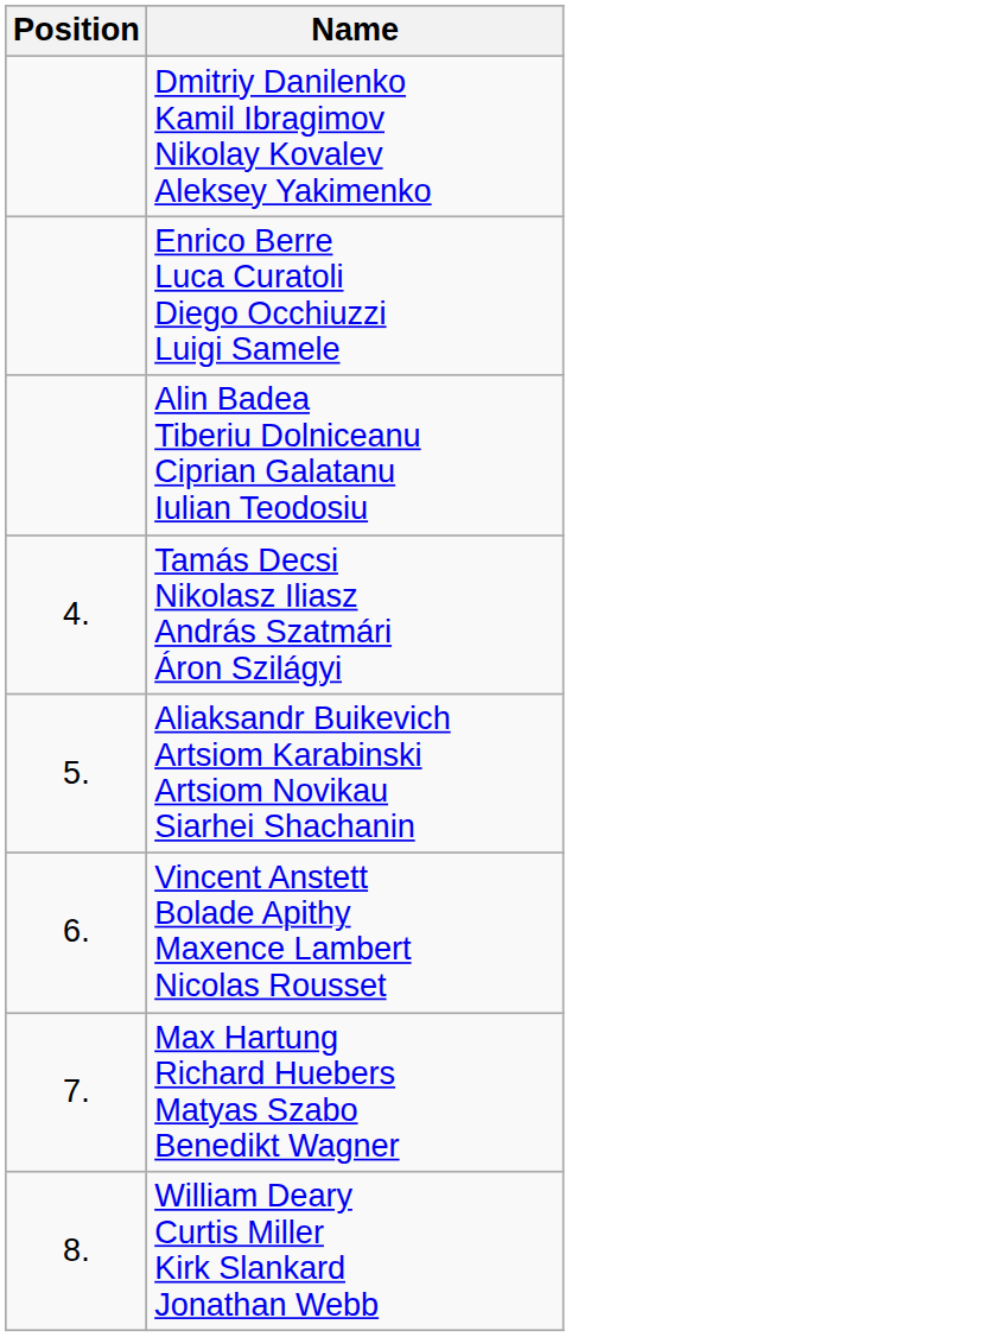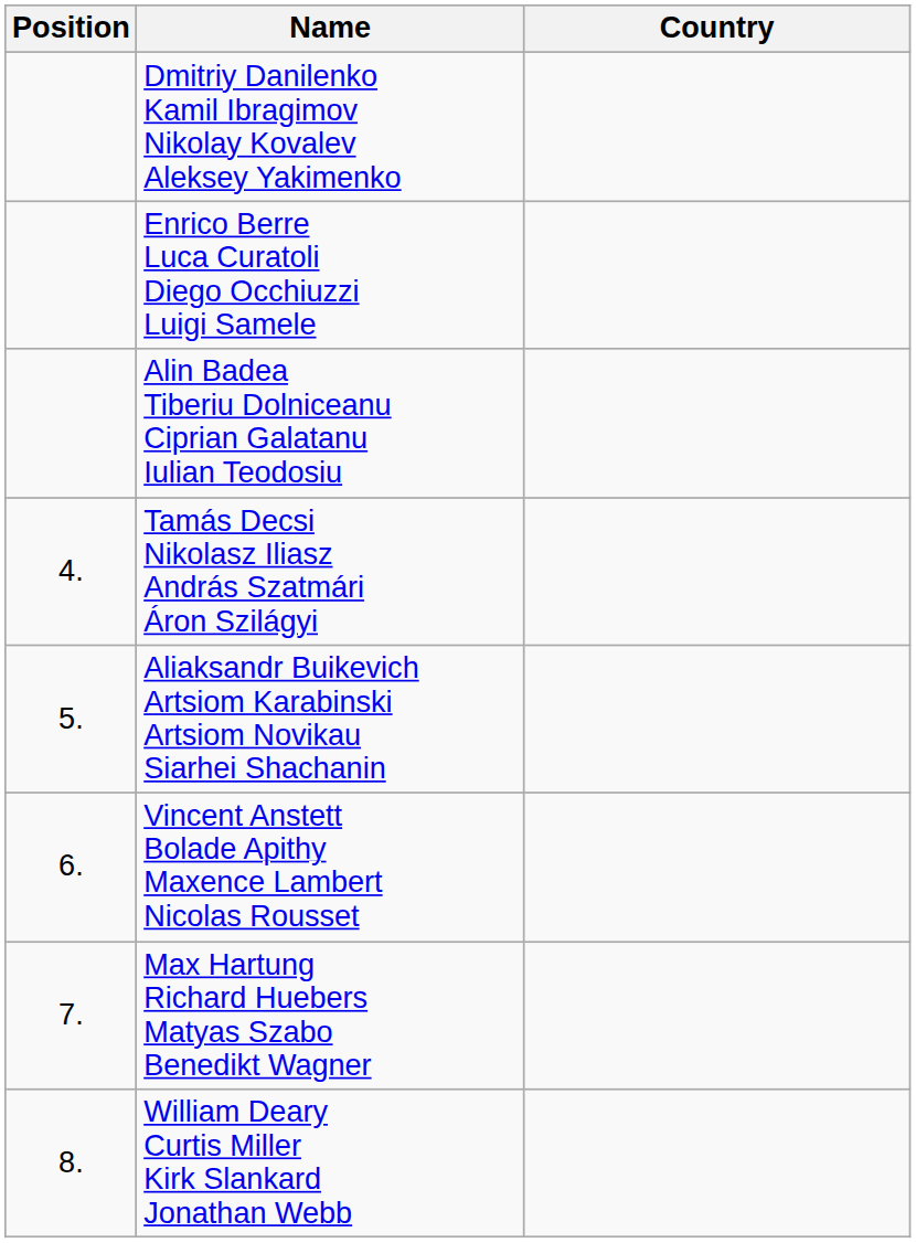+ column: Country
